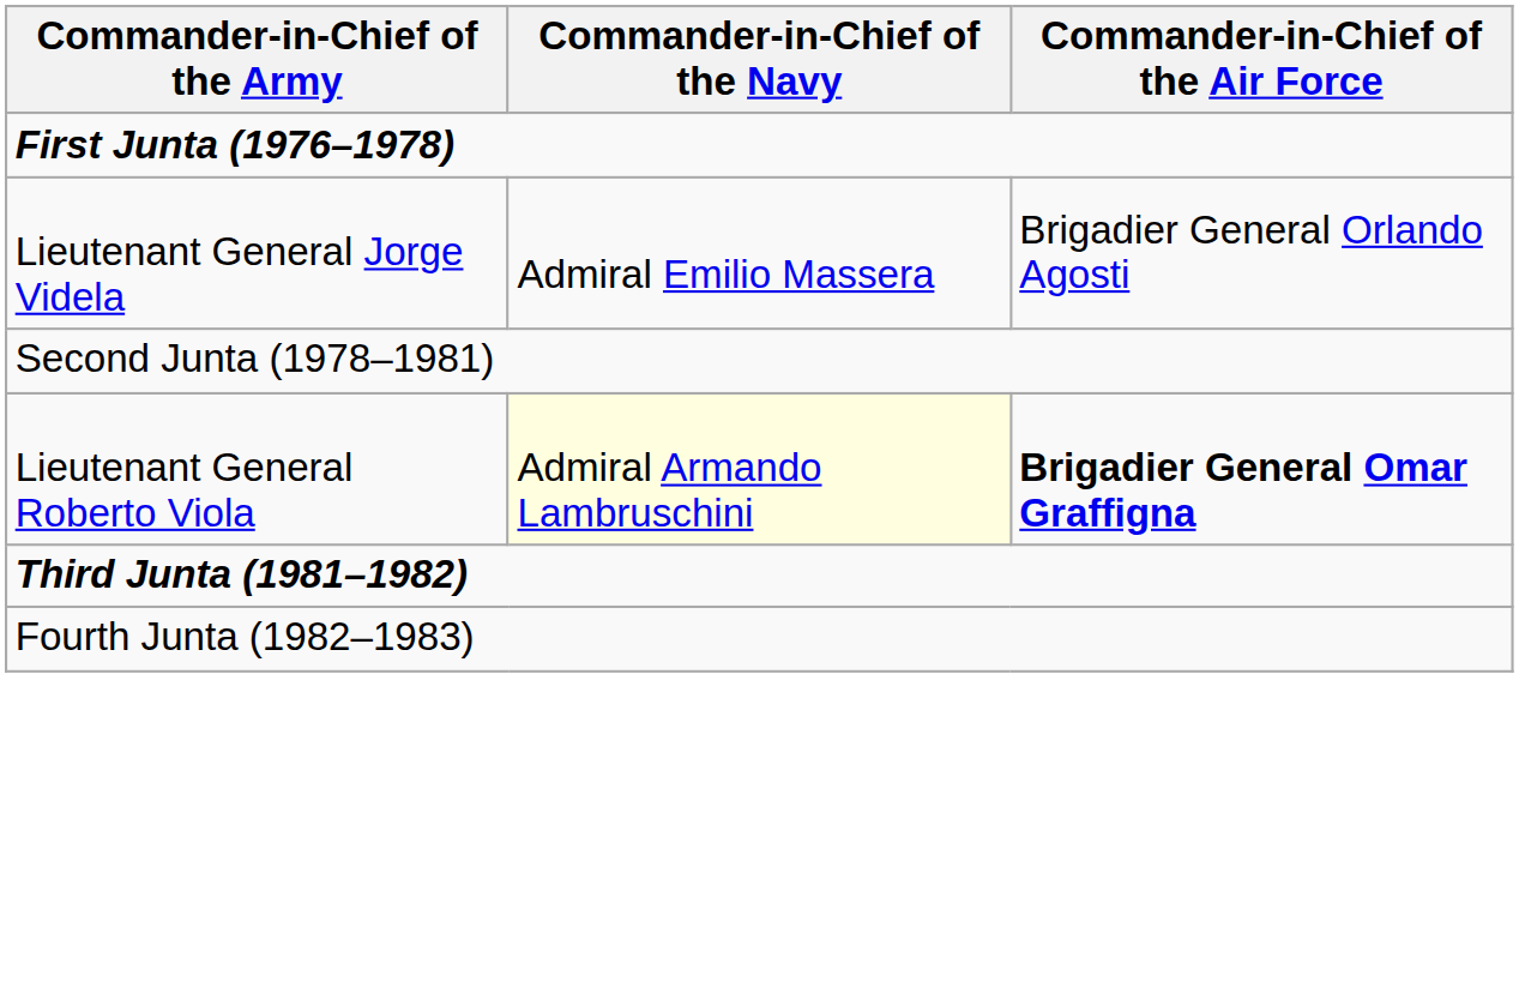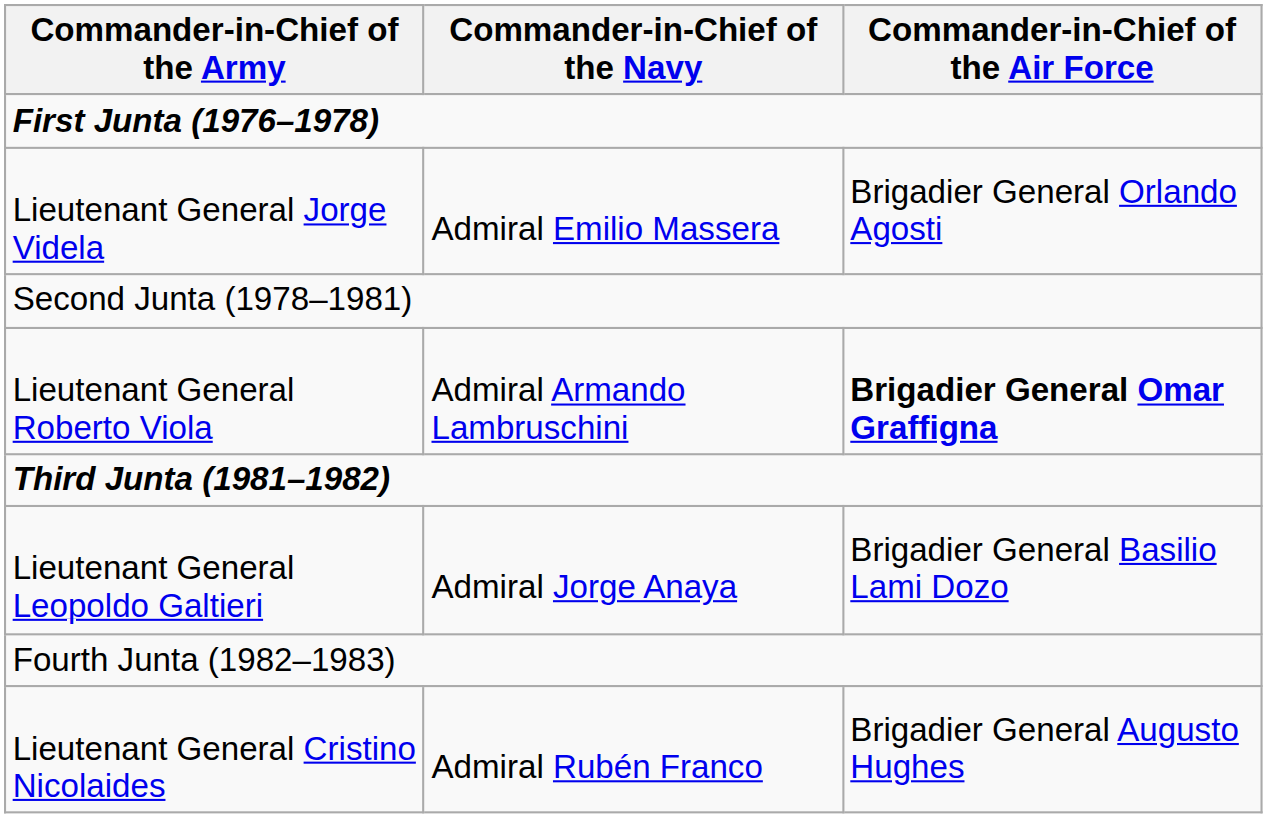Lieutenant General Roberto Viola | Commander-in-Chief of the Navy: lightyellow background -> no background
+ row: Lieutenant General Leopoldo Galtieri | Admiral Jorge Anaya | Brigadier General Basilio Lami Dozo
+ row: Lieutenant General Cristino Nicolaides | Admiral Rubén Franco | Brigadier General Augusto Hughes
